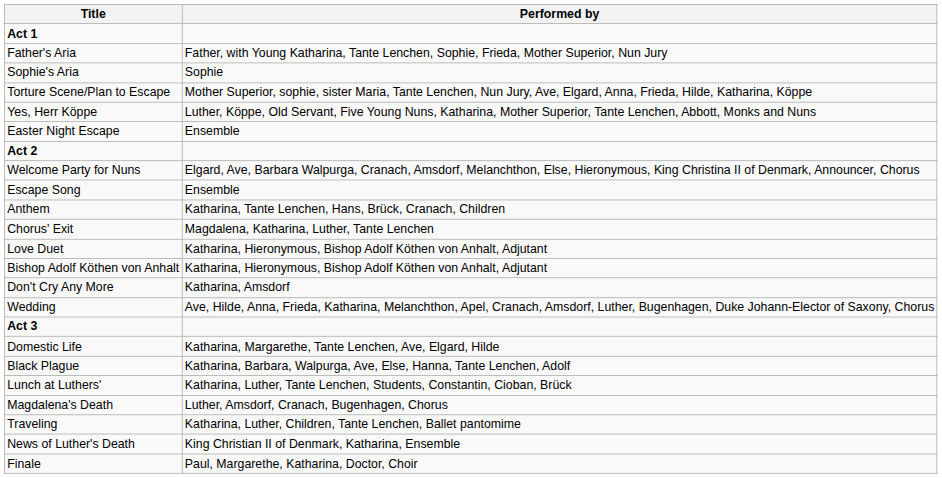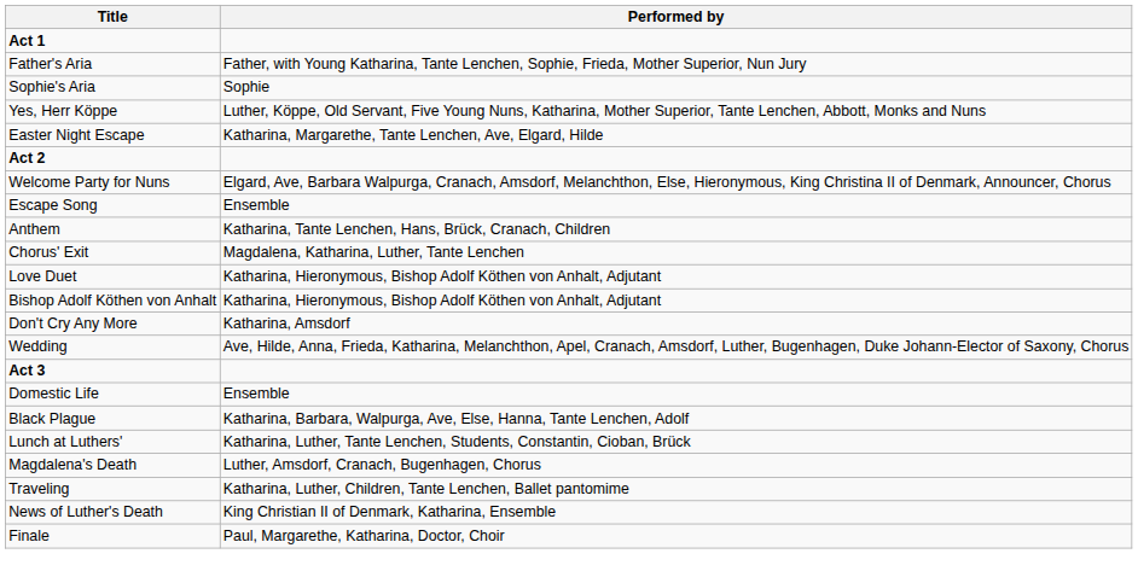- row: Torture Scene/Plan to Escape | Mother Superior, sophie, sister Maria, Tante Lenchen, Nun Jury, Ave, Elgard, Anna, Frieda, Hilde, Katharina, Köppe
Easter Night Escape | Performed by: Ensemble -> Katharina, Margarethe, Tante Lenchen, Ave, Elgard, Hilde
Domestic Life | Performed by: Katharina, Margarethe, Tante Lenchen, Ave, Elgard, Hilde -> Ensemble
